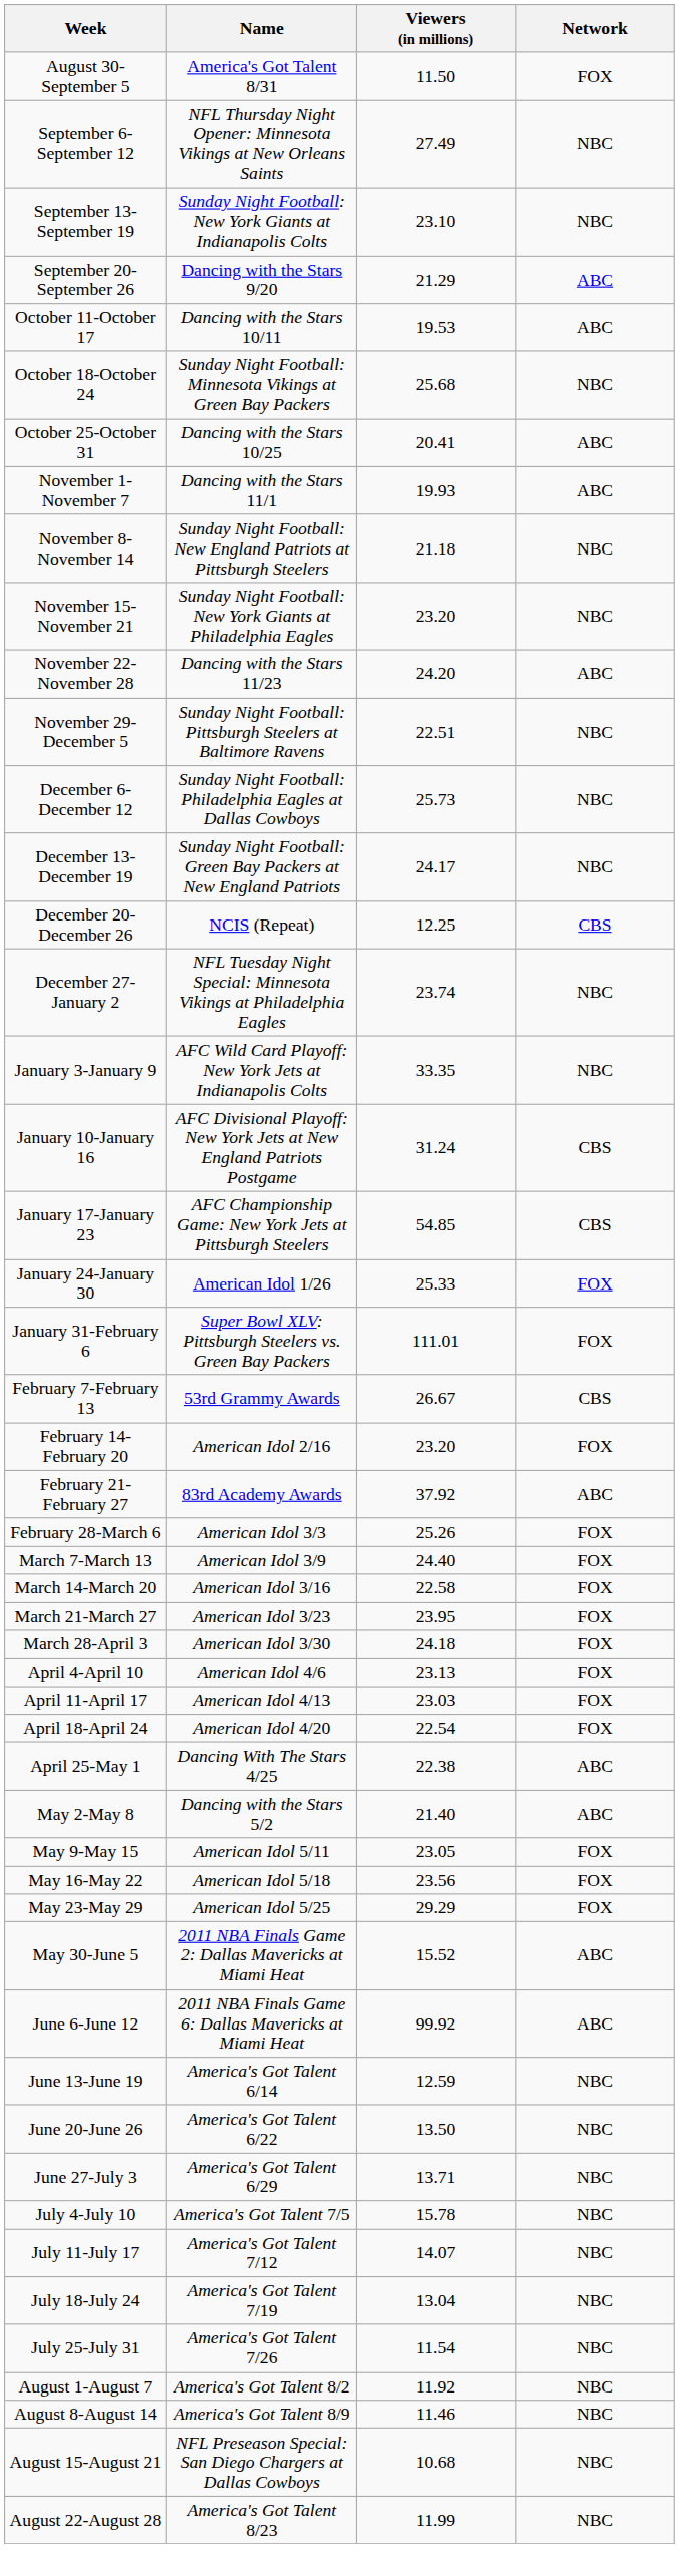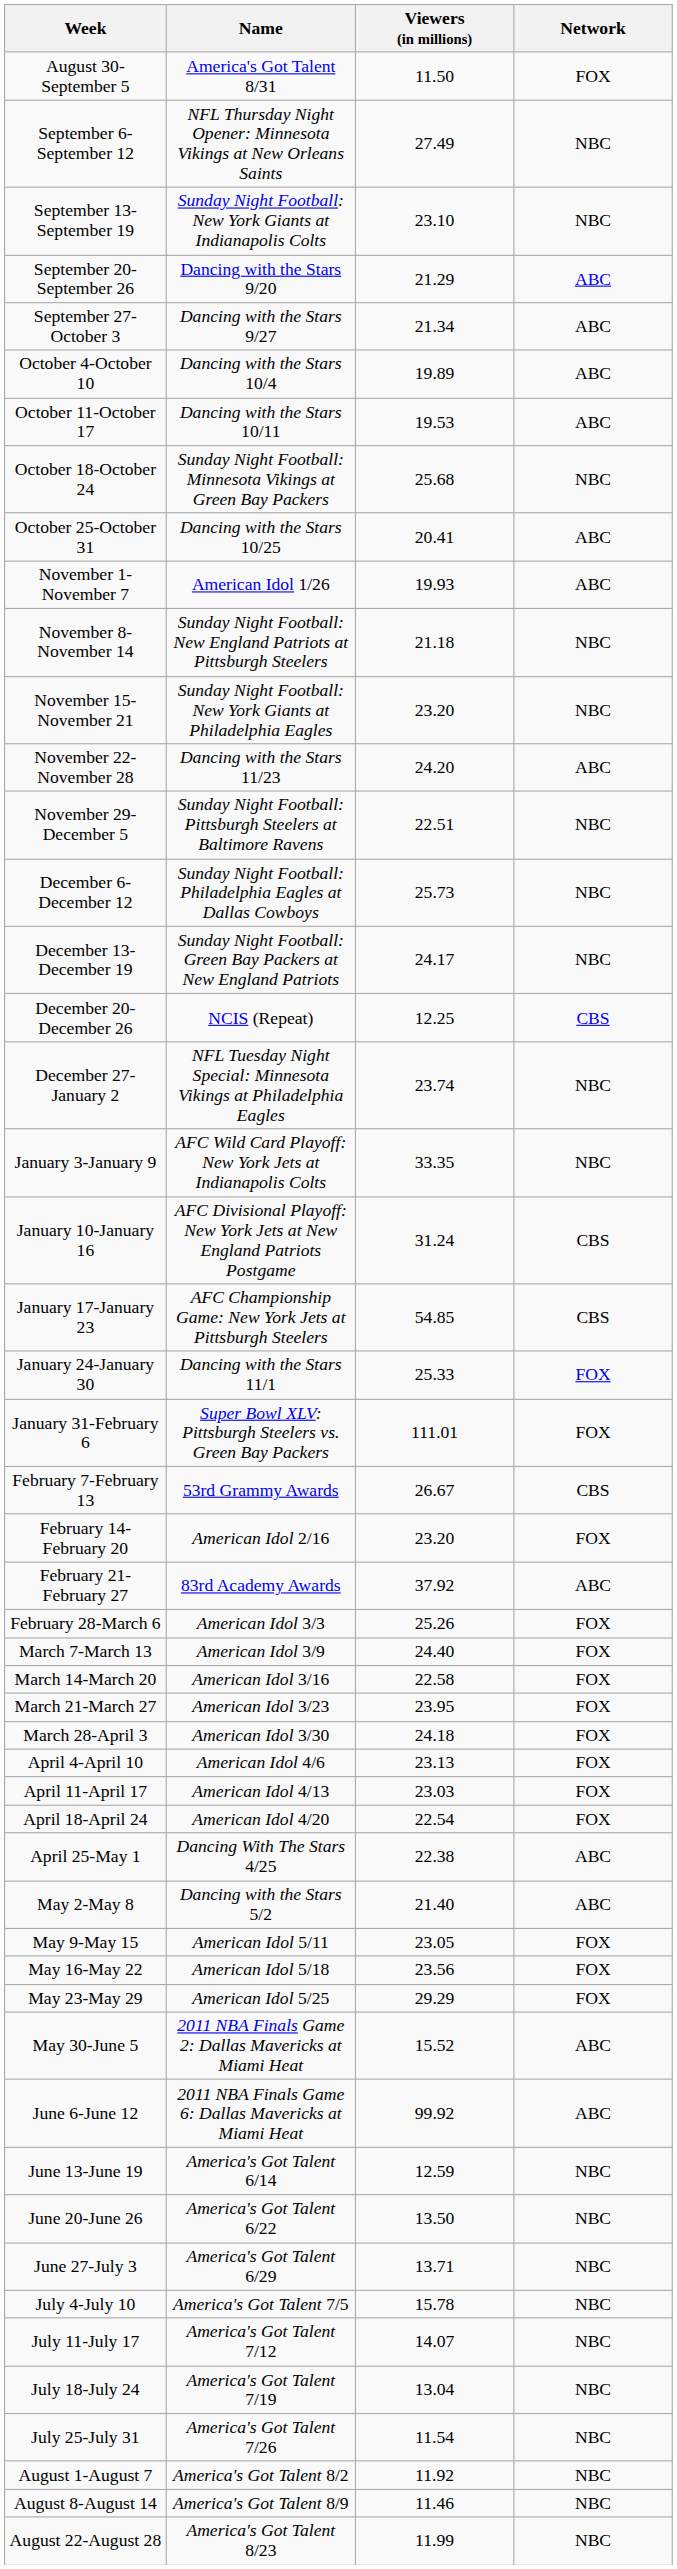+ row: September 27-October 3 | Dancing with the Stars 9/27 | 21.34 | ABC
+ row: October 4-October 10 | Dancing with the Stars 10/4 | 19.89 | ABC
November 1-November 7 | Name: Dancing with the Stars 11/1 -> American Idol 1/26
January 24-January 30 | Name: American Idol 1/26 -> Dancing with the Stars 11/1
- row: August 15-August 21 | NFL Preseason Special: San Diego Chargers at Dallas Cowboys | 10.68 | NBC
